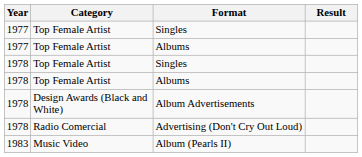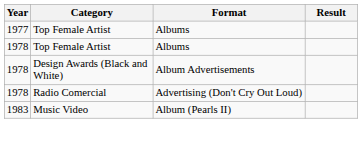- row: 1977 | Top Female Artist | Singles
- row: 1978 | Top Female Artist | Singles
